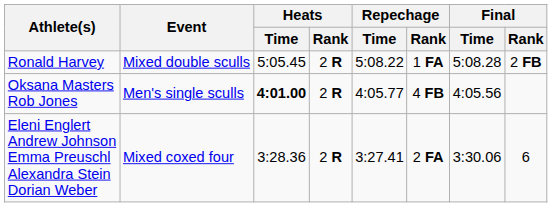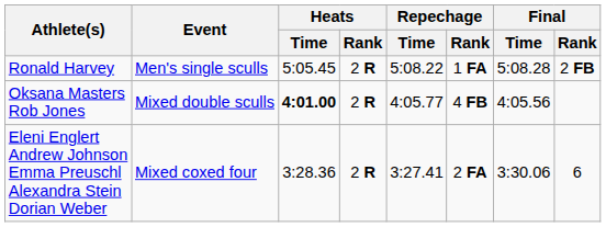Ronald Harvey | Event: Mixed double sculls -> Men's single sculls
Oksana Masters Rob Jones | Event: Men's single sculls -> Mixed double sculls
